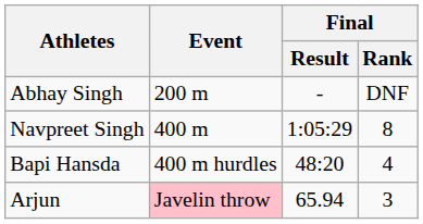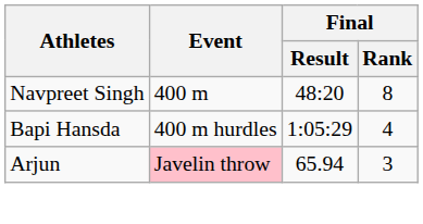- row: Abhay Singh | 200 m | - | DNF
Navpreet Singh | Final / Result: 1:05:29 -> 48:20
Bapi Hansda | Final / Result: 48:20 -> 1:05:29
